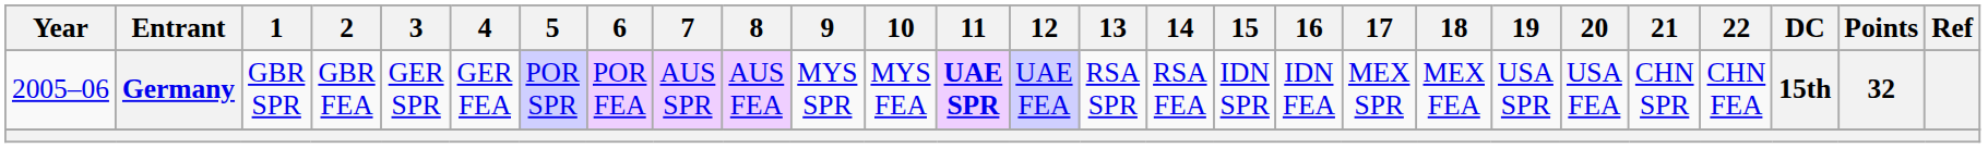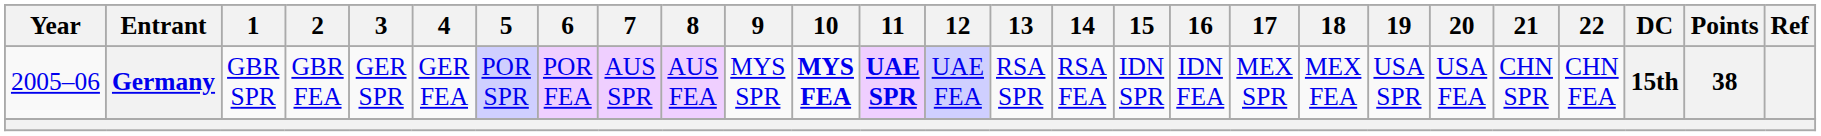Germany | 10: normal -> bold
Germany | Points: 32 -> 38
